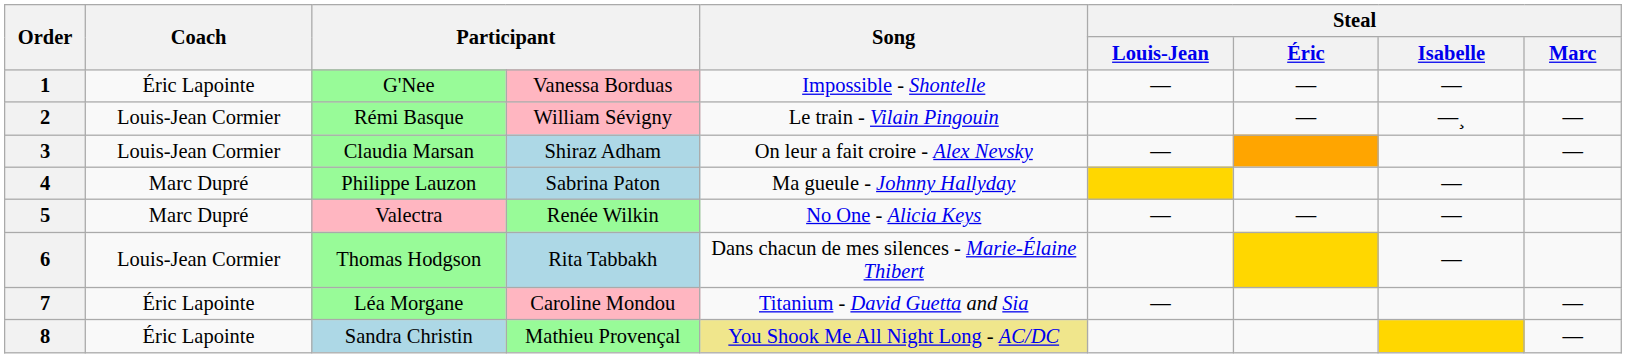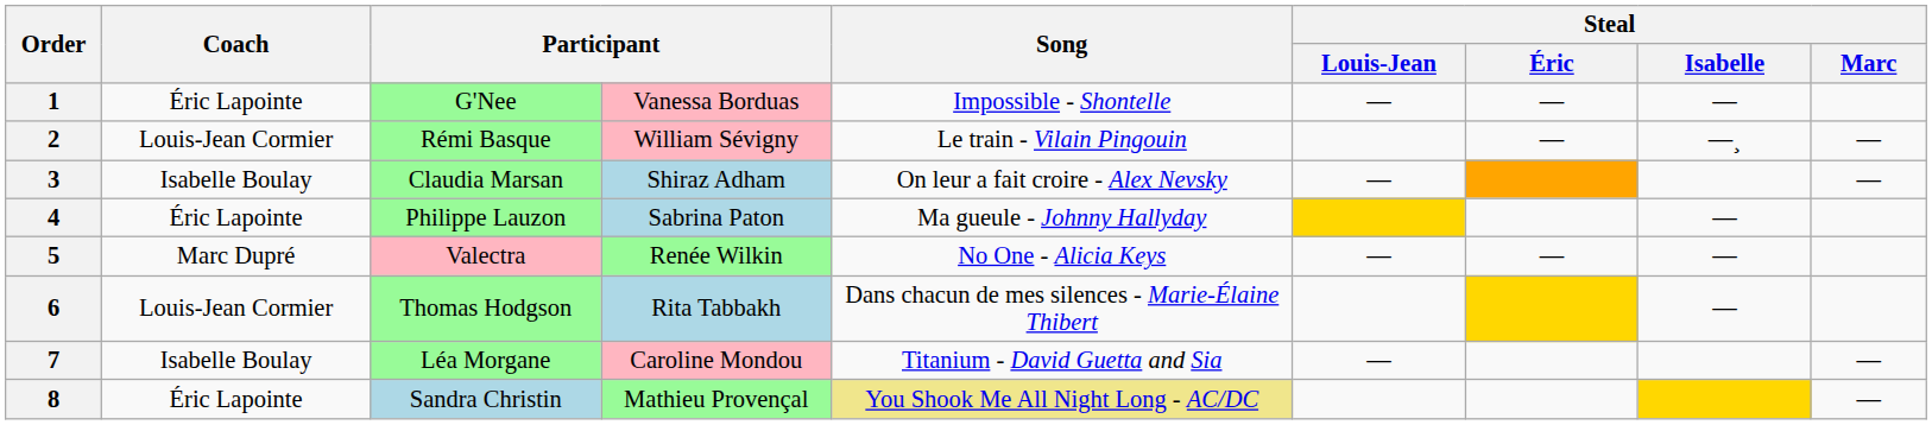3 | Coach: Louis-Jean Cormier -> Isabelle Boulay
4 | Coach: Marc Dupré -> Éric Lapointe
7 | Coach: Éric Lapointe -> Isabelle Boulay
